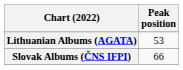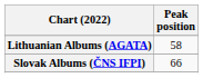Lithuanian Albums (AGATA) | Peak position: 53 -> 58
